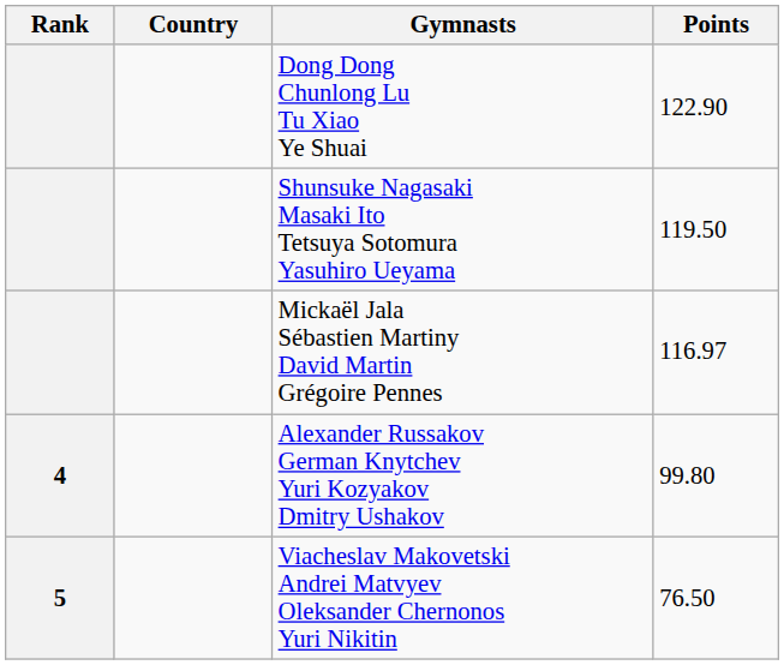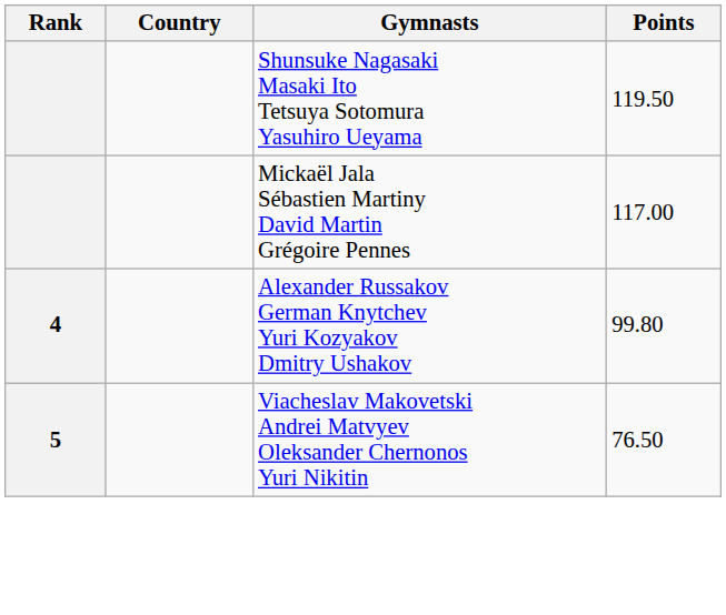- row: Dong Dong Chunlong Lu Tu Xiao Ye Shuai | 122.90
Mickaël Jala Sébastien Martiny David Martin Grégoire Pennes | Points: 116.97 -> 117.00
